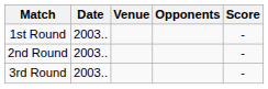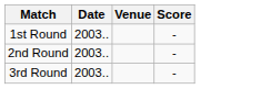- column: Opponents
